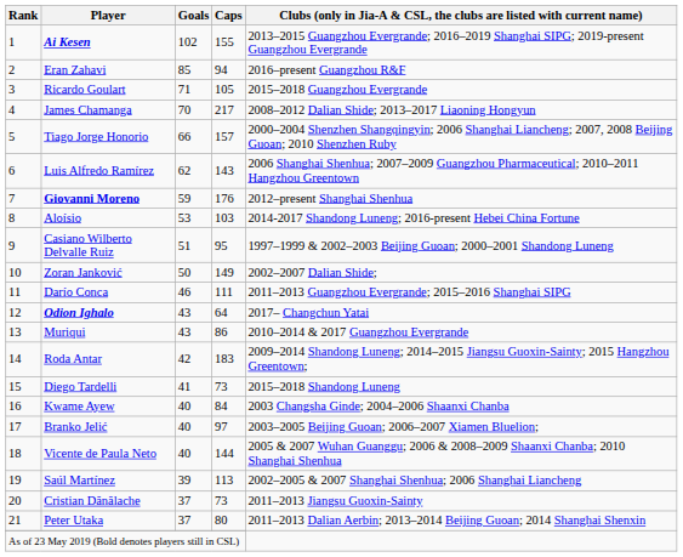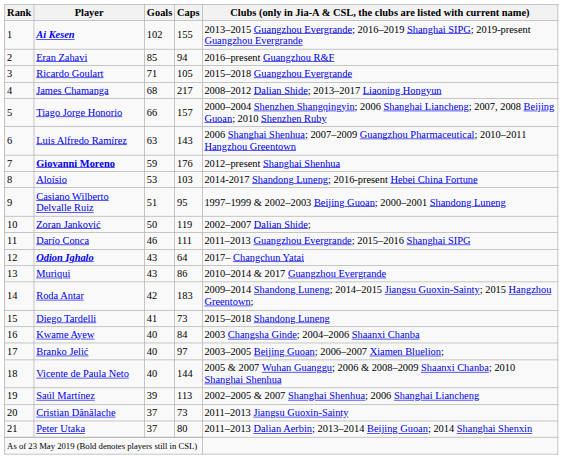James Chamanga | Goals: 70 -> 68
Luis Alfredo Ramírez | Goals: 62 -> 63
Zoran Janković | Caps: 149 -> 119
